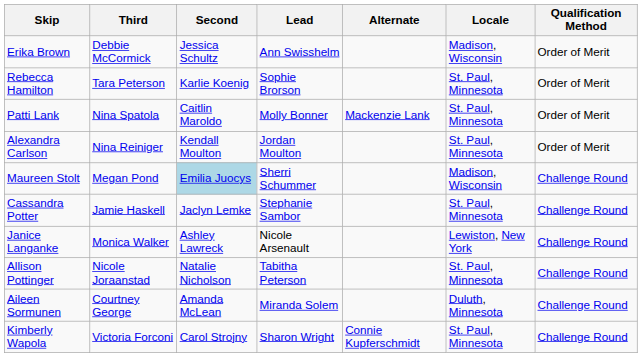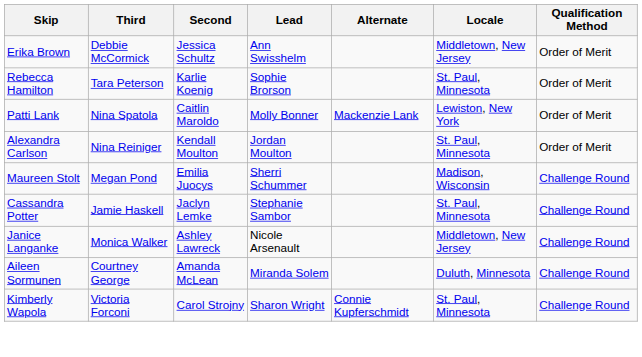Erika Brown | Locale: Madison, Wisconsin -> Middletown, New Jersey
Patti Lank | Locale: St. Paul, Minnesota -> Lewiston, New York
Maureen Stolt | Second: lightblue background -> no background
Janice Langanke | Locale: Lewiston, New York -> Middletown, New Jersey
- row: Allison Pottinger | Nicole Joraanstad | Natalie Nicholson | Tabitha Peterson | St. Paul, Minnesota | Challenge Round
